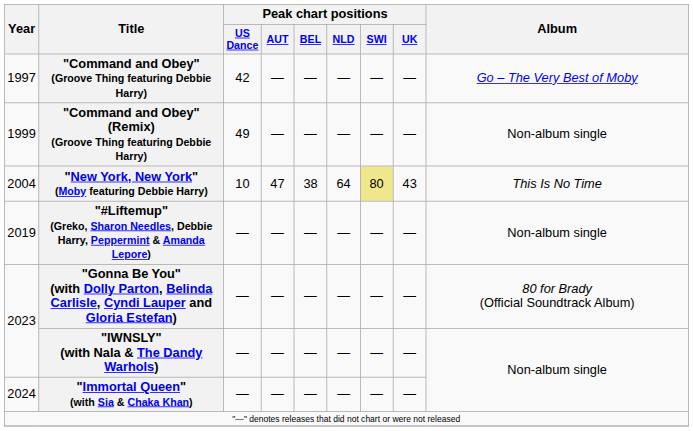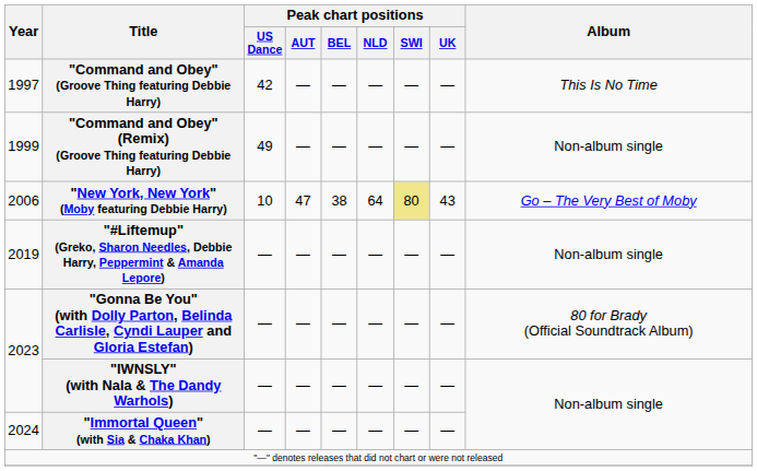"Command and Obey" (Groove Thing featuring Debbie Harry) | Album: Go – The Very Best of Moby -> This Is No Time
"New York, New York" (Moby featuring Debbie Harry) | Year: 2004 -> 2006
"New York, New York" (Moby featuring Debbie Harry) | Album: This Is No Time -> Go – The Very Best of Moby
